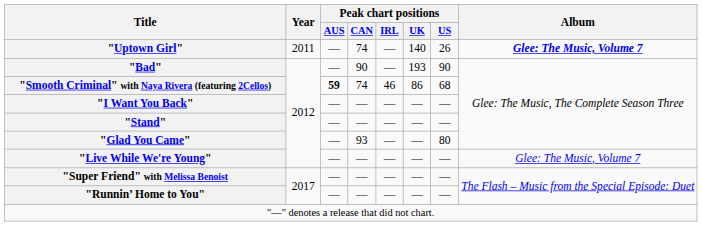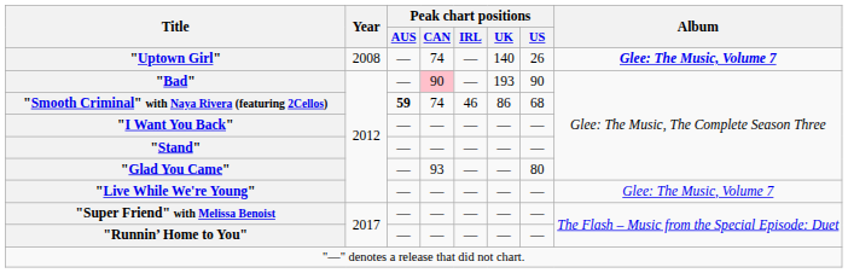"Uptown Girl" | Year: 2011 -> 2008
"Bad" | Peak chart positions / CAN: no background -> pink background
